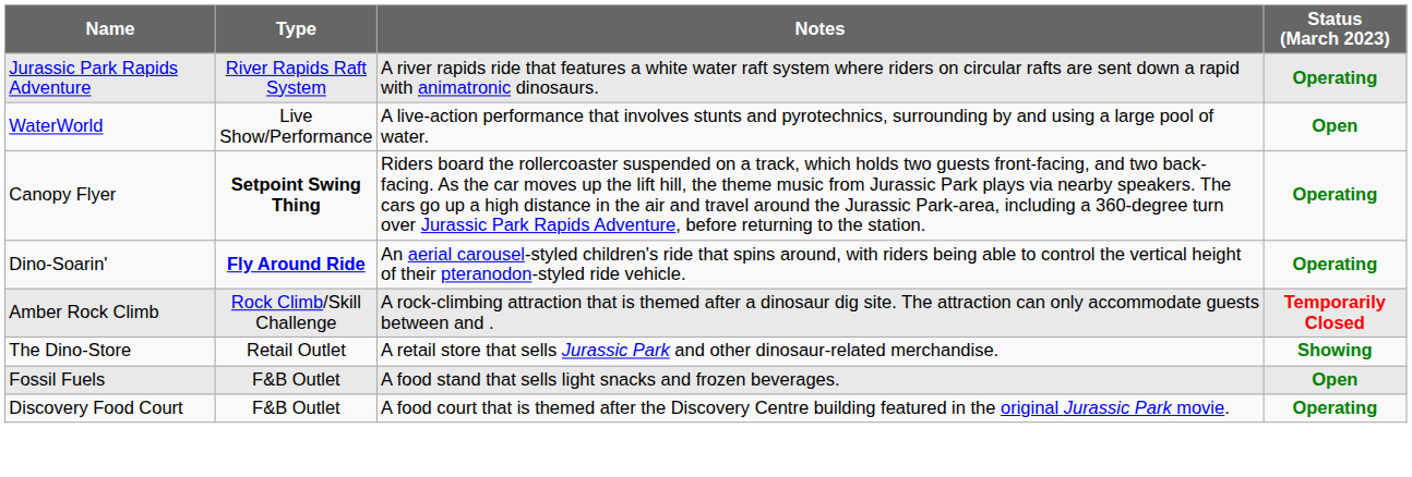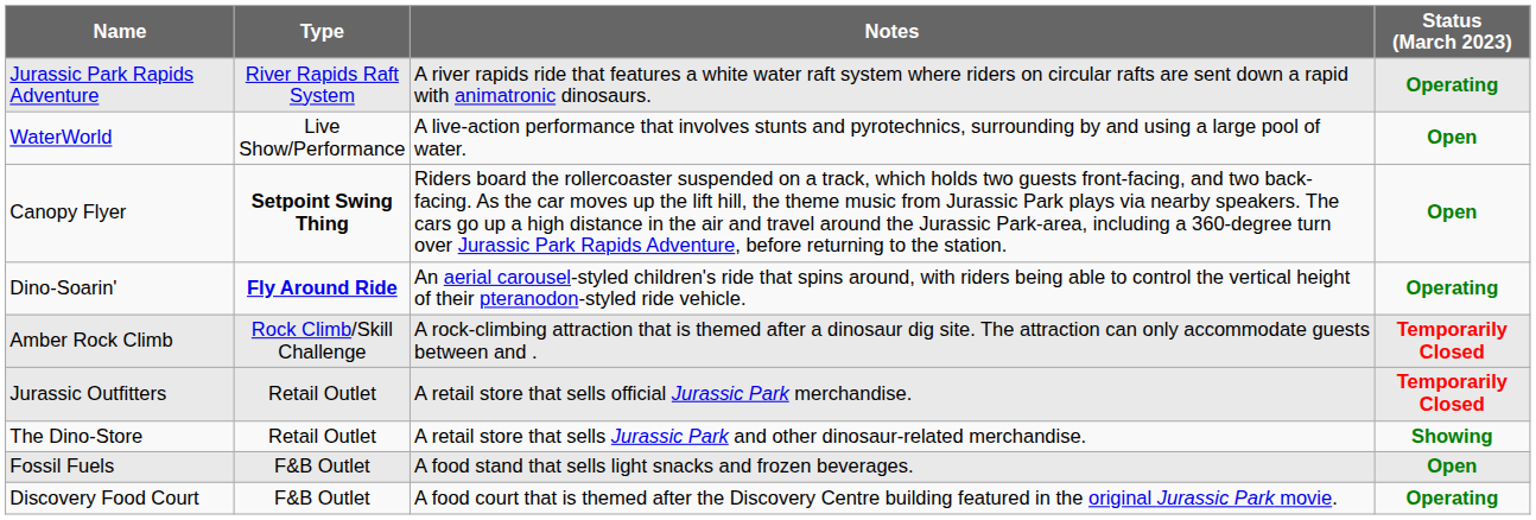Canopy Flyer | Status (March 2023): Operating -> Open
+ row: Jurassic Outfitters | Retail Outlet | A retail store that sells official Jurassic Park merchandise. | Temporarily Closed
